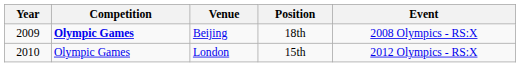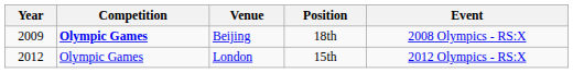London | Year: 2010 -> 2012
